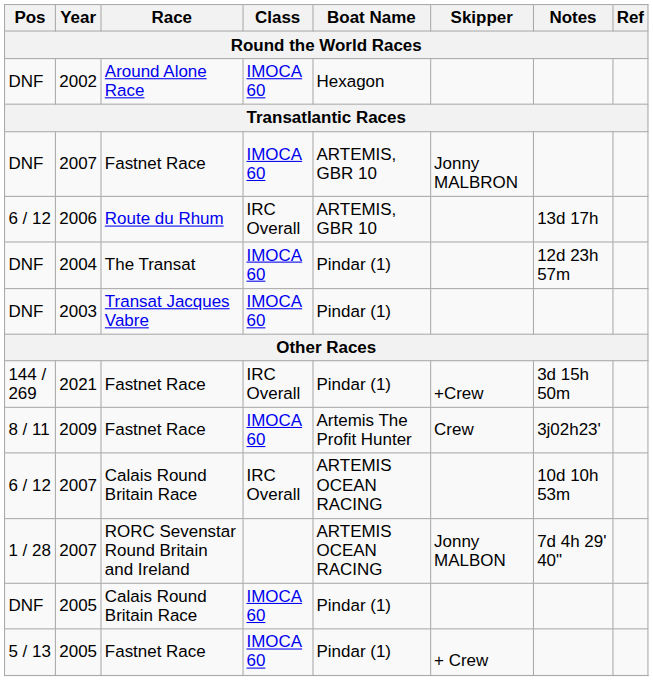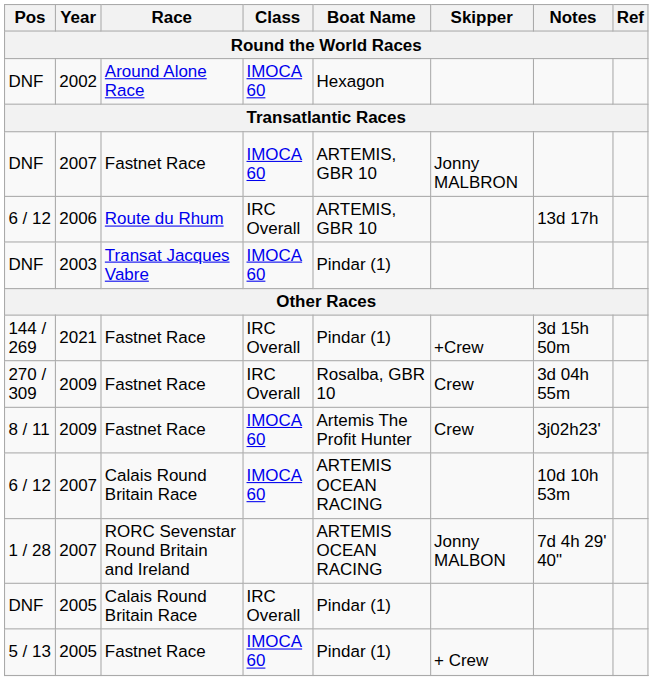- row: DNF | 2004 | The Transat | IMOCA 60 | Pindar (1) | 12d 23h 57m
+ row: 270 / 309 | 2009 | Fastnet Race | IRC Overall | Rosalba, GBR 10 | Crew | 3d 04h 55m
6 / 12 / 2007 | Class: IRC Overall -> IMOCA 60
DNF / 2005 | Class: IMOCA 60 -> IRC Overall
